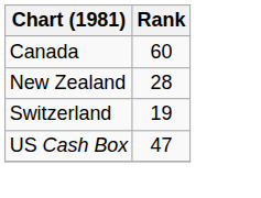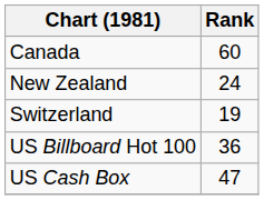New Zealand | Rank: 28 -> 24
+ row: US Billboard Hot 100 | 36
